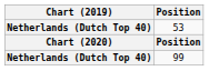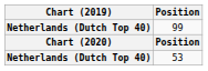rows swapped: 99 <-> 53
